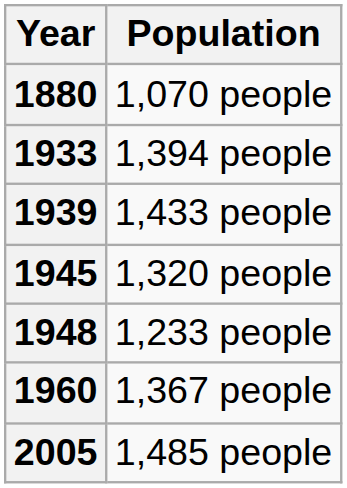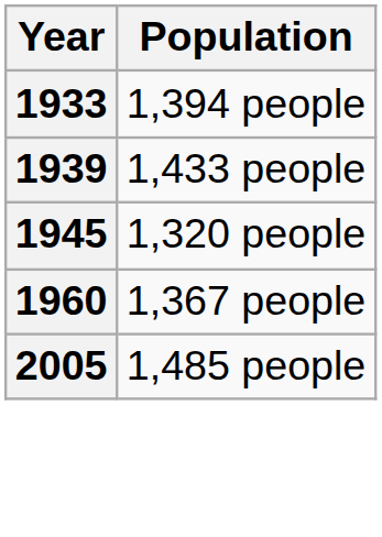- row: 1880 | 1,070 people
- row: 1948 | 1,233 people
